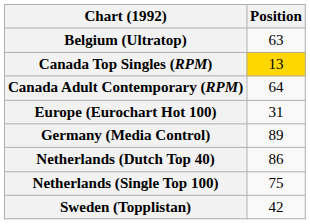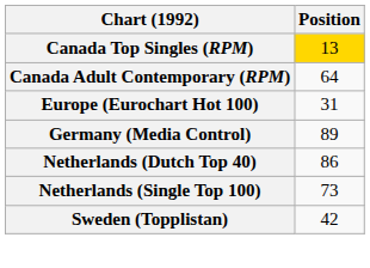- row: Belgium (Ultratop) | 63
Netherlands (Single Top 100) | Position: 75 -> 73
